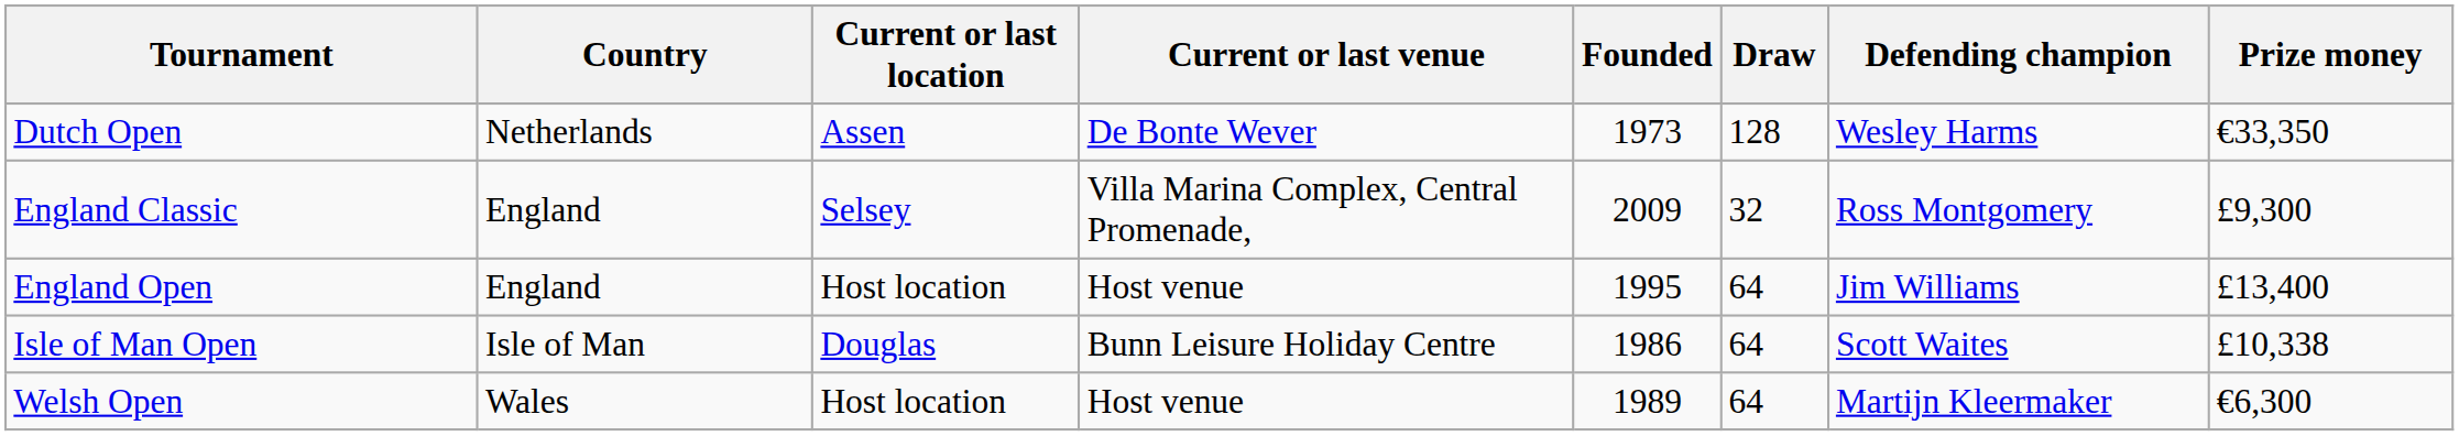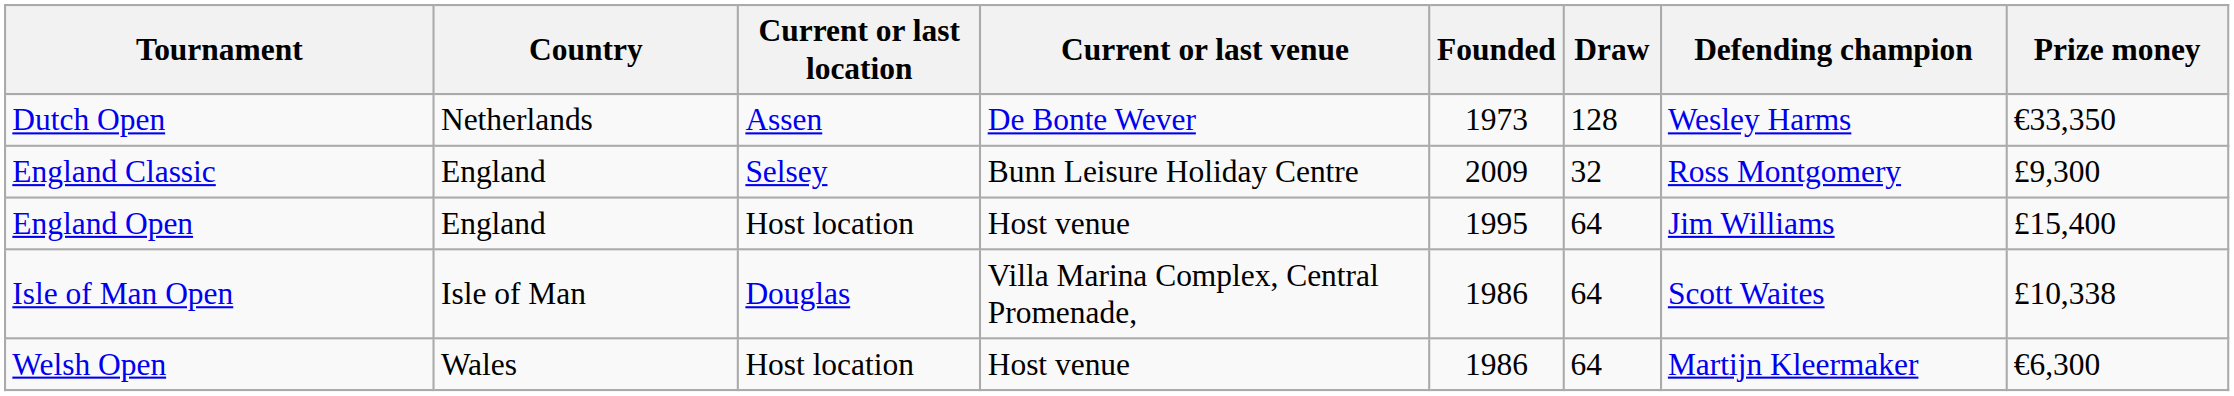England Classic | Current or last venue: Villa Marina Complex, Central Promenade, -> Bunn Leisure Holiday Centre
England Open | Prize money: £13,400 -> £15,400
Isle of Man Open | Current or last venue: Bunn Leisure Holiday Centre -> Villa Marina Complex, Central Promenade,
Welsh Open | Founded: 1989 -> 1986
